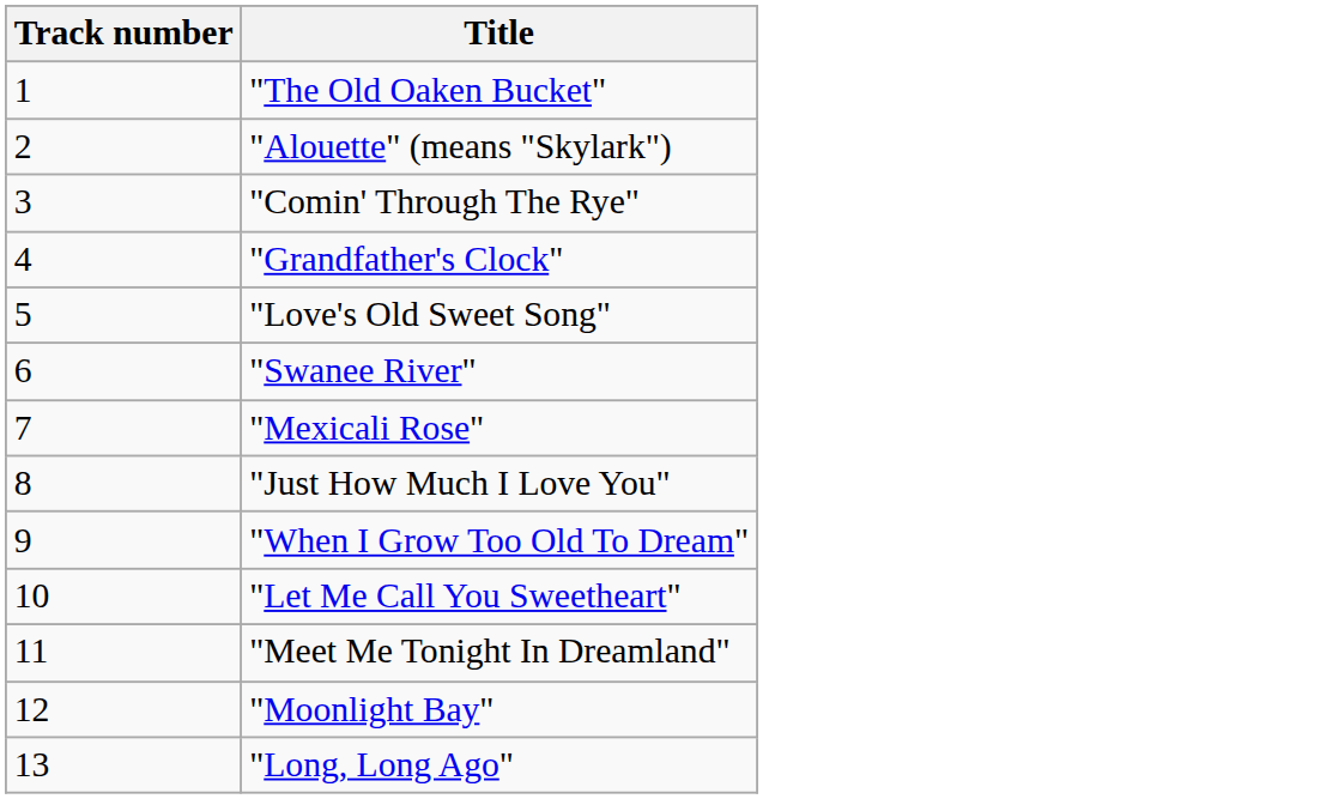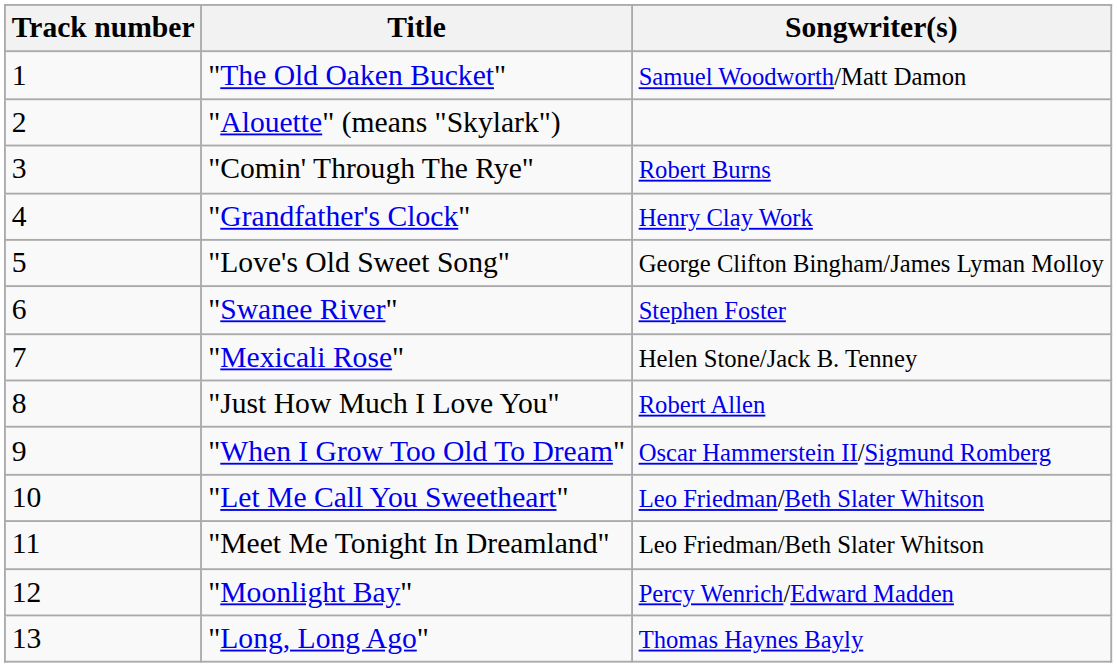+ column: Songwriter(s) | Samuel Woodworth/Matt Damon | Robert Burns | Henry Clay Work | George Clifton Bingham/James Lyman Molloy | Stephen Foster | Helen Stone/Jack B. Tenney | Robert Allen | Oscar Hammerstein II/Sigmund Romberg | Leo Friedman/Beth Slater Whitson | Leo Friedman/Beth Slater Whitson | Percy Wenrich/Edward Madden | Thomas Haynes Bayly
